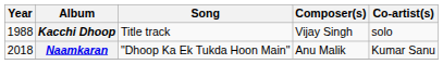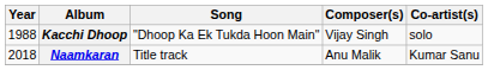Kacchi Dhoop | Song: Title track -> "Dhoop Ka Ek Tukda Hoon Main"
Naamkaran | Song: "Dhoop Ka Ek Tukda Hoon Main" -> Title track
